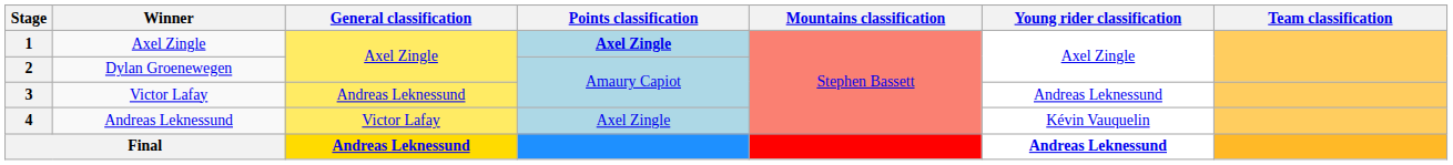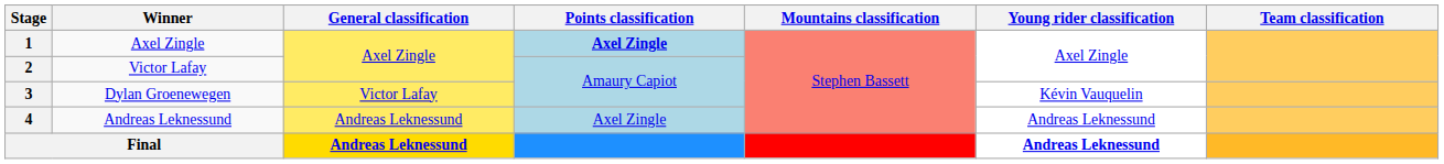2 | Winner: Dylan Groenewegen -> Victor Lafay
3 | Winner: Victor Lafay -> Dylan Groenewegen
3 | General classification: Andreas Leknessund -> Victor Lafay
3 | Young rider classification: Andreas Leknessund -> Kévin Vauquelin
4 | General classification: Victor Lafay -> Andreas Leknessund
4 | Young rider classification: Kévin Vauquelin -> Andreas Leknessund
